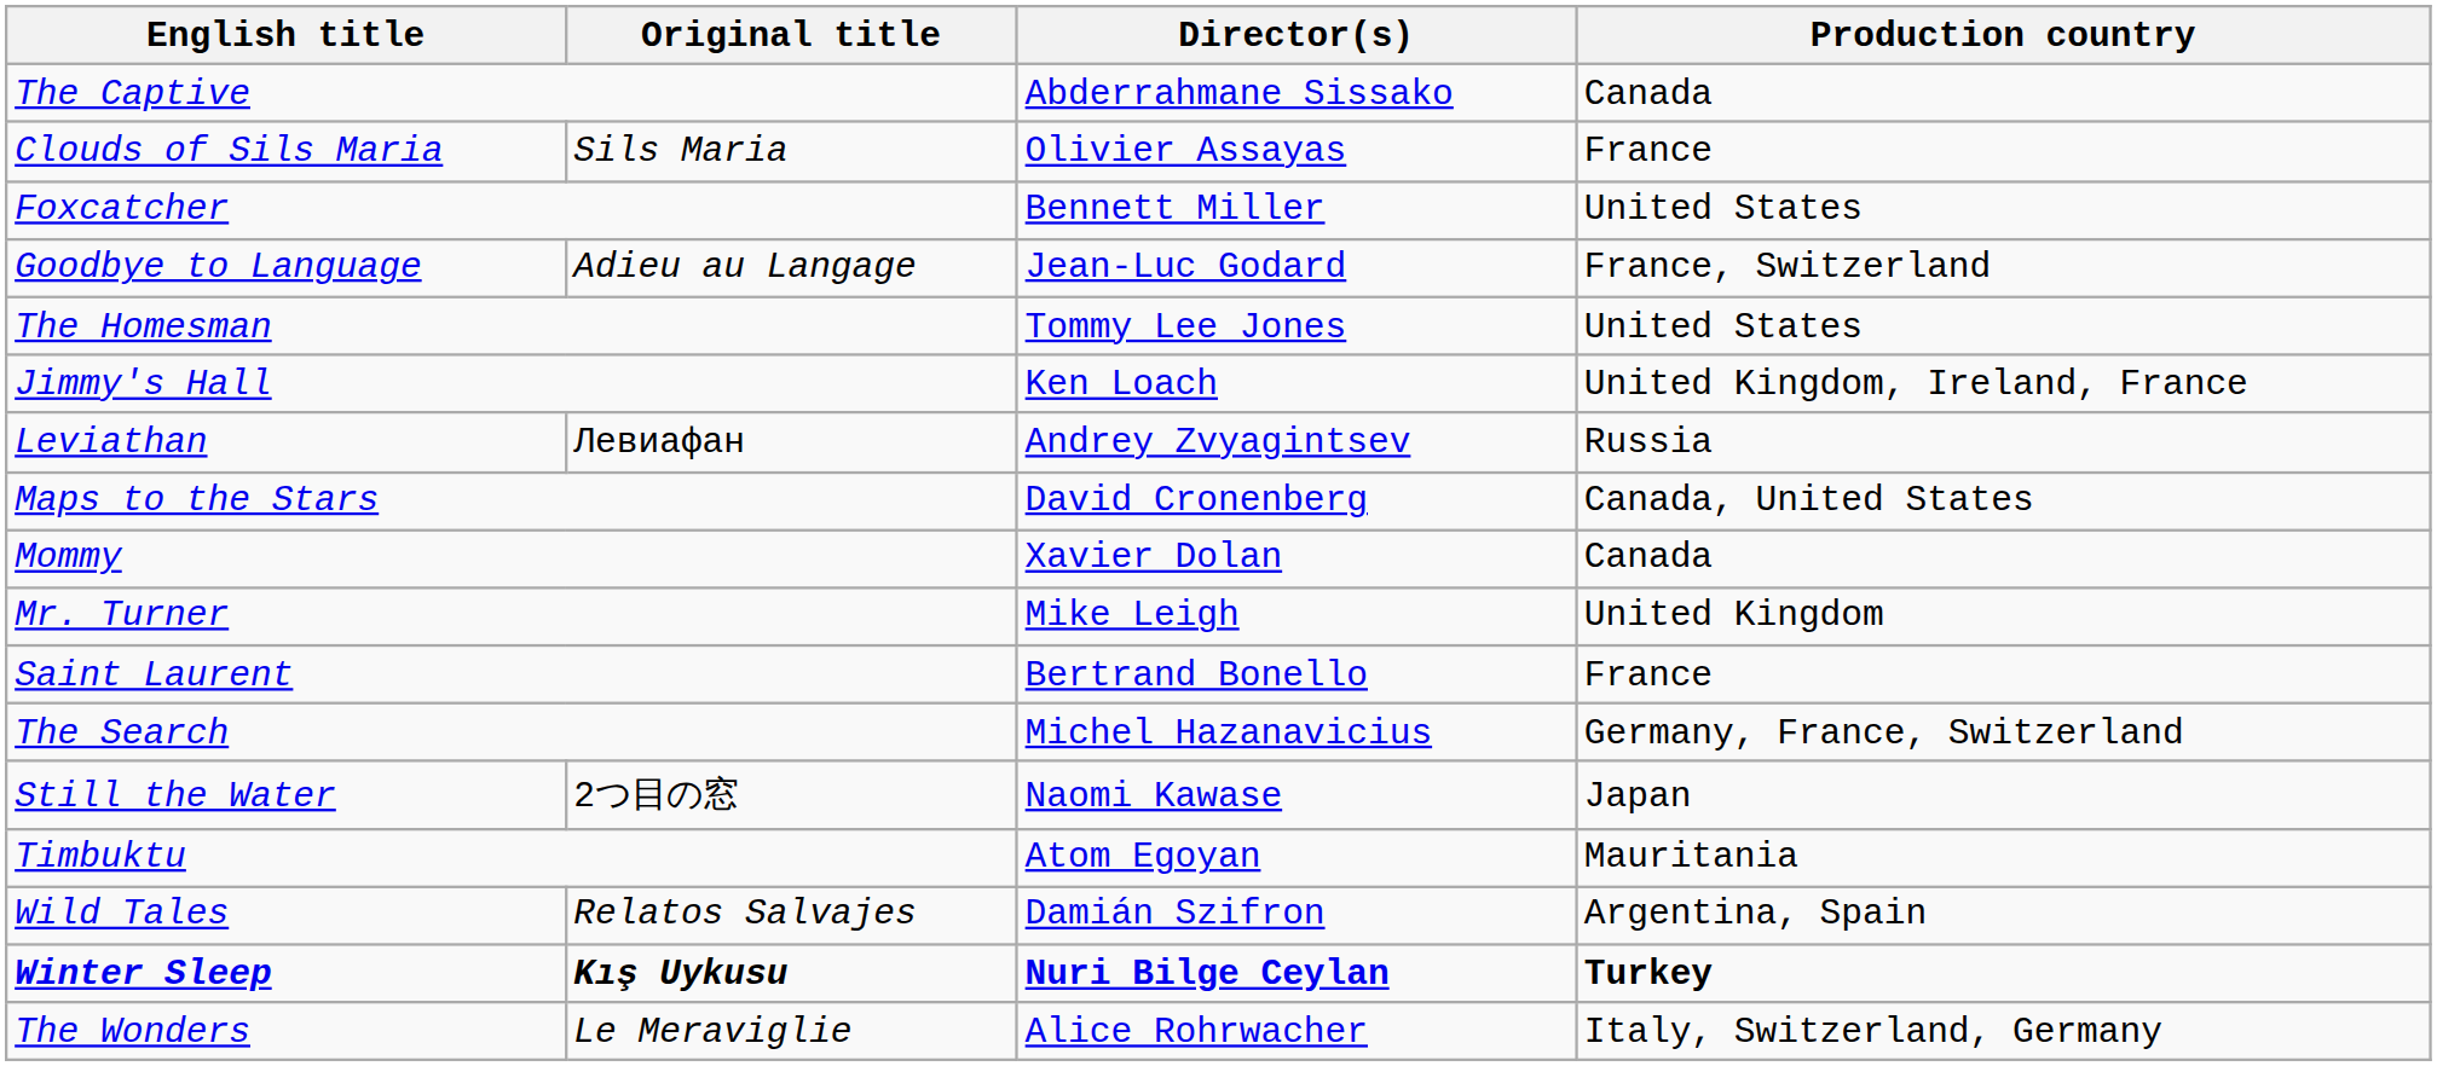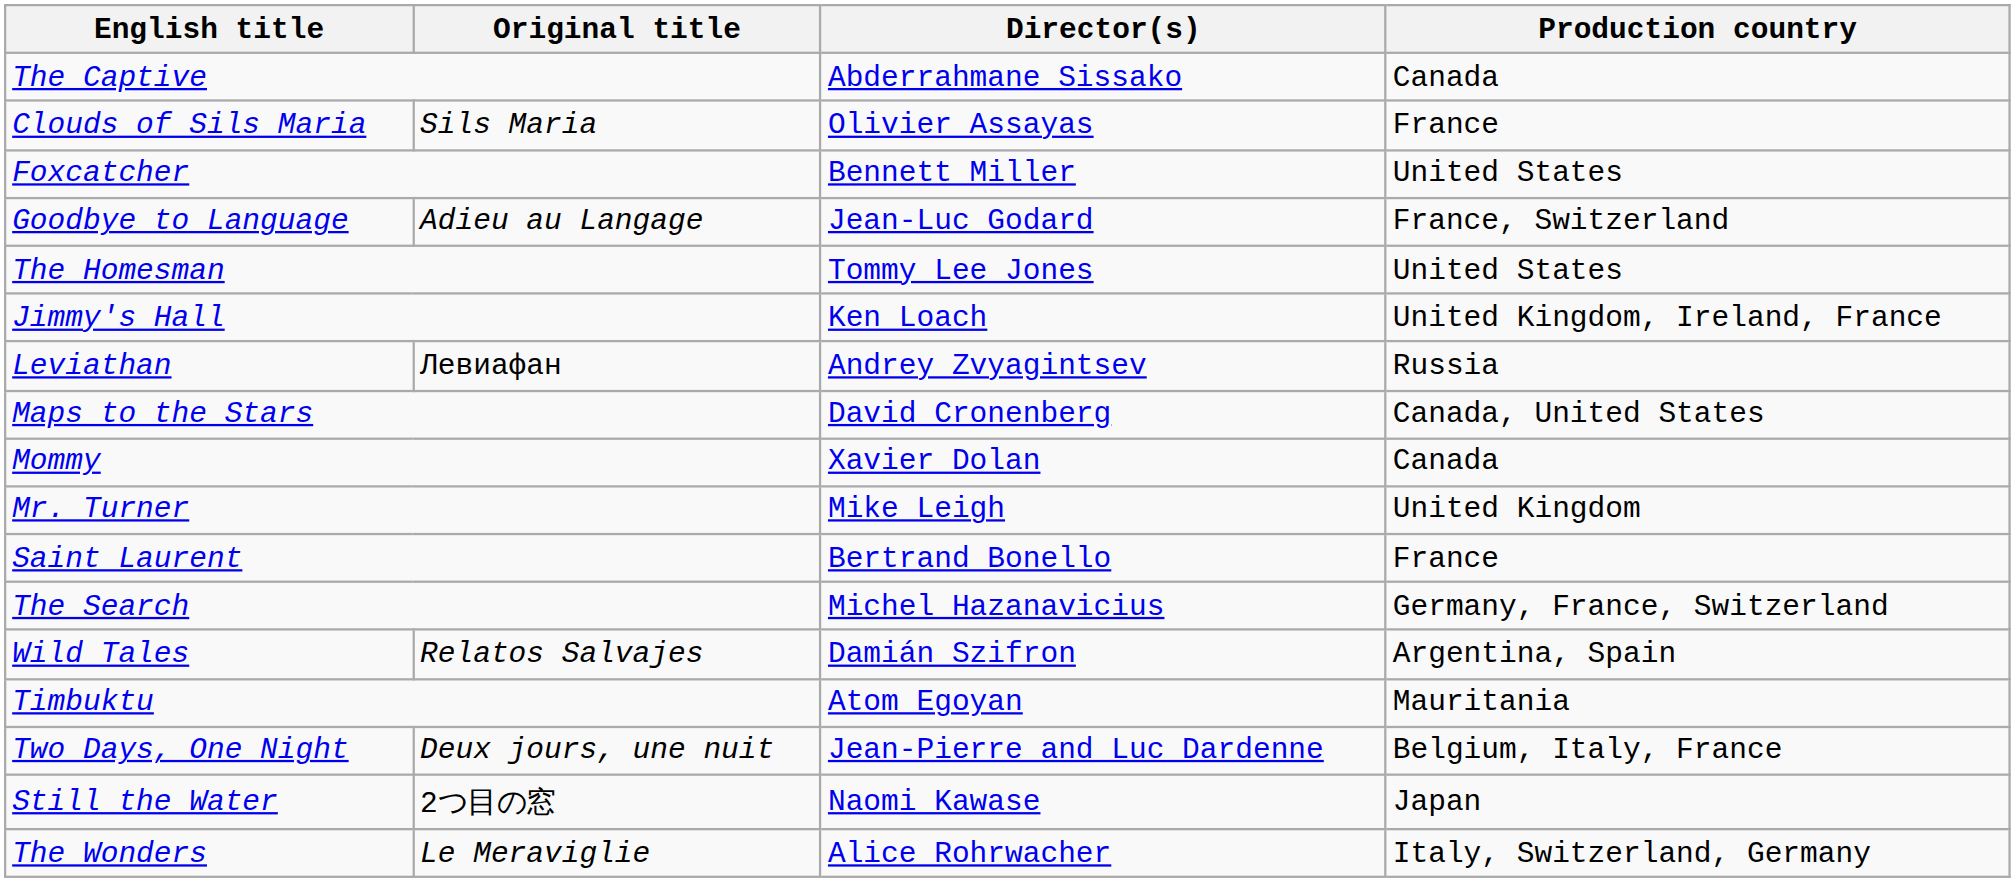rows swapped: Still the Water <-> Wild Tales
+ row: Two Days, One Night | Deux jours, une nuit | Jean-Pierre and Luc Dardenne | Belgium, Italy, France
- row: Winter Sleep | Kış Uykusu | Nuri Bilge Ceylan | Turkey
